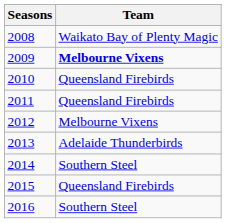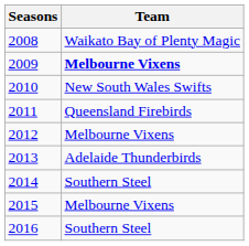2010 | Team: Queensland Firebirds -> New South Wales Swifts
2015 | Team: Queensland Firebirds -> Melbourne Vixens
